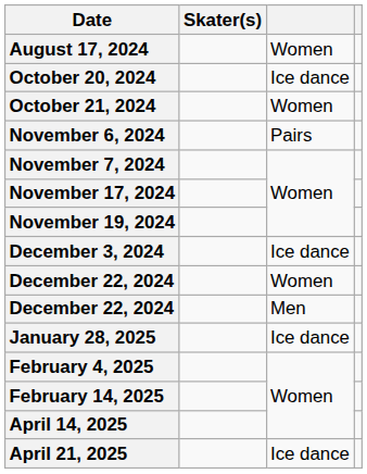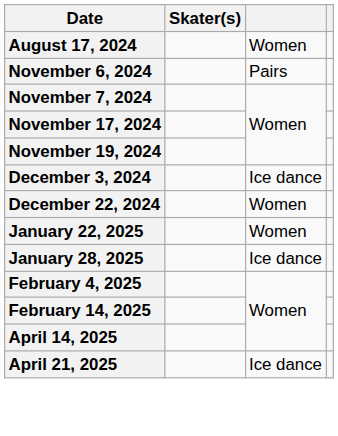- row: October 20, 2024 | Ice dance
- row: October 21, 2024 | Women
- row: December 22, 2024 | Men
+ row: January 22, 2025 | Women
